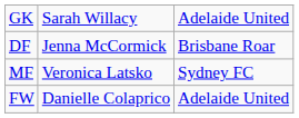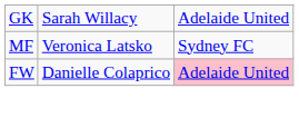- row: DF | Jenna McCormick | Brisbane Roar
FW | column 3: no background -> pink background
